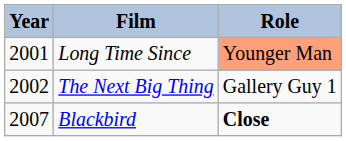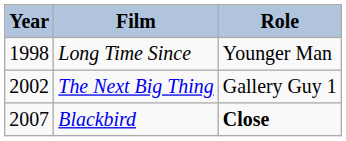Long Time Since | Year: 2001 -> 1998
Long Time Since | Role: lightsalmon background -> no background
